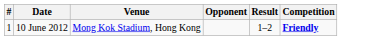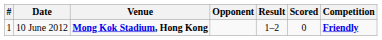+ column: Scored | 0
10 June 2012 | Venue: normal -> bold
